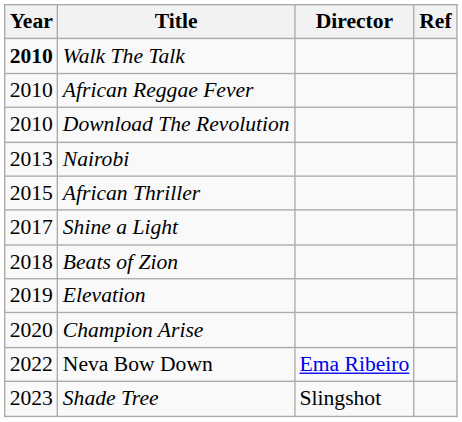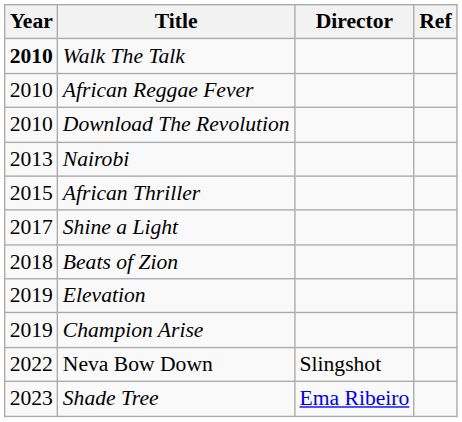Champion Arise | Year: 2020 -> 2019
Neva Bow Down | Director: Ema Ribeiro -> Slingshot
Shade Tree | Director: Slingshot -> Ema Ribeiro
